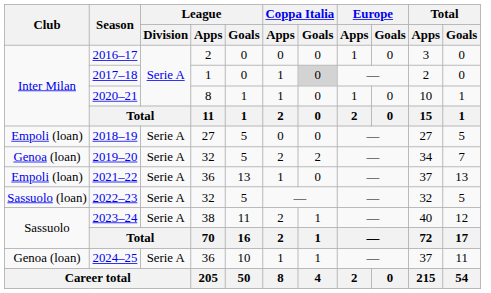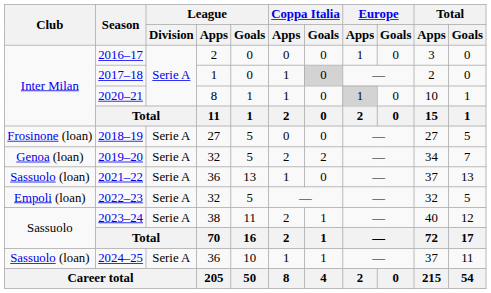2020–21 | Europe / Apps: no background -> lightgrey background
2018–19 | Club: Empoli (loan) -> Frosinone (loan)
2021–22 | Club: Empoli (loan) -> Sassuolo (loan)
2022–23 | Club: Sassuolo (loan) -> Empoli (loan)
2024–25 | Club: Genoa (loan) -> Sassuolo (loan)
